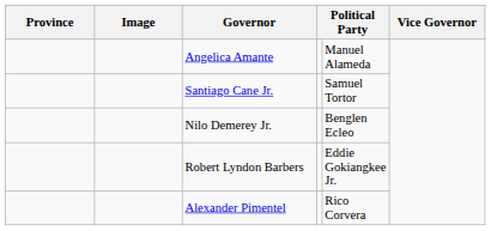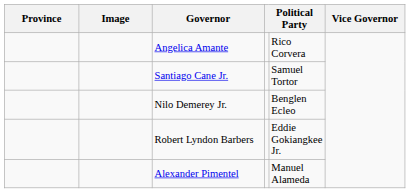Angelica Amante | column 5: Manuel Alameda -> Rico Corvera
Alexander Pimentel | column 5: Rico Corvera -> Manuel Alameda
